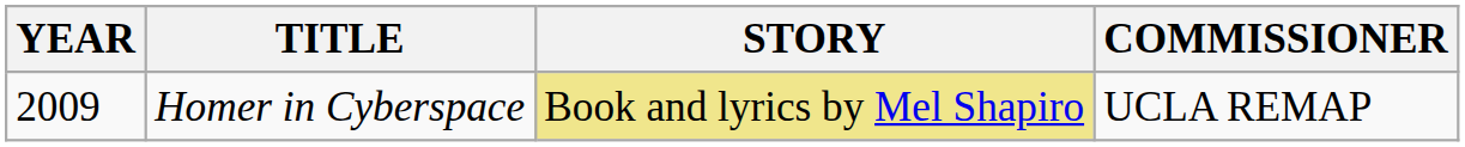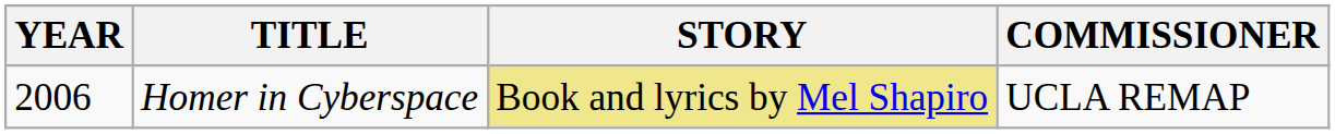Homer in Cyberspace | YEAR: 2009 -> 2006
